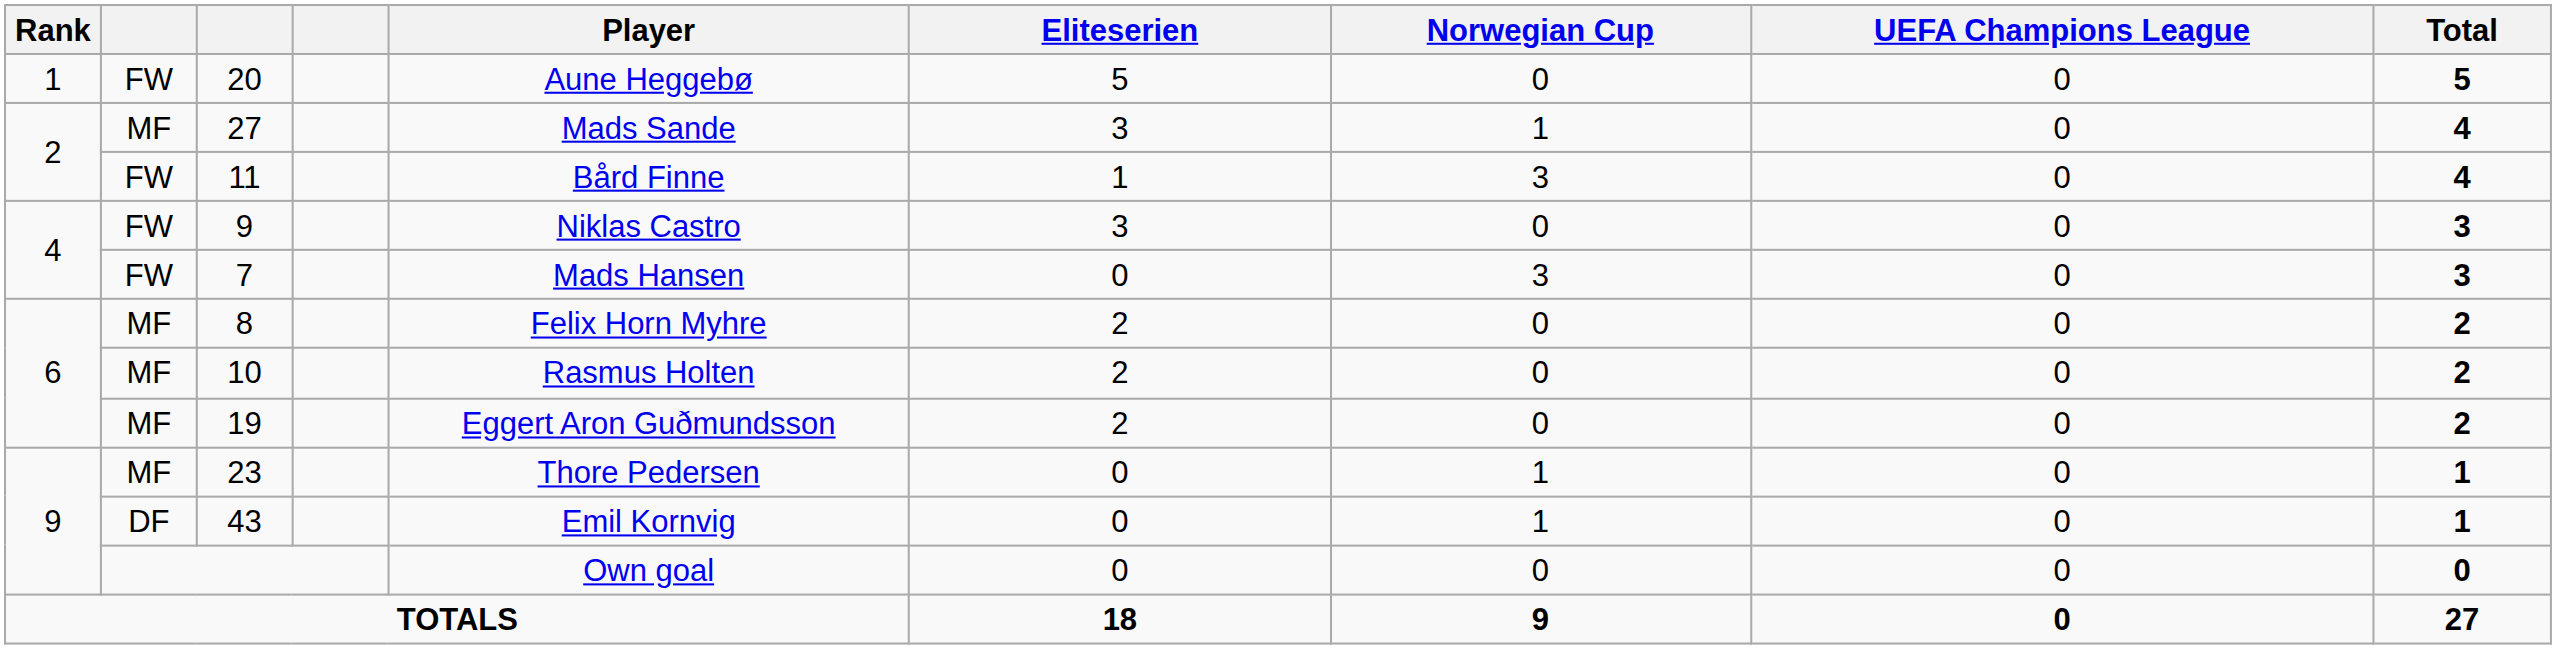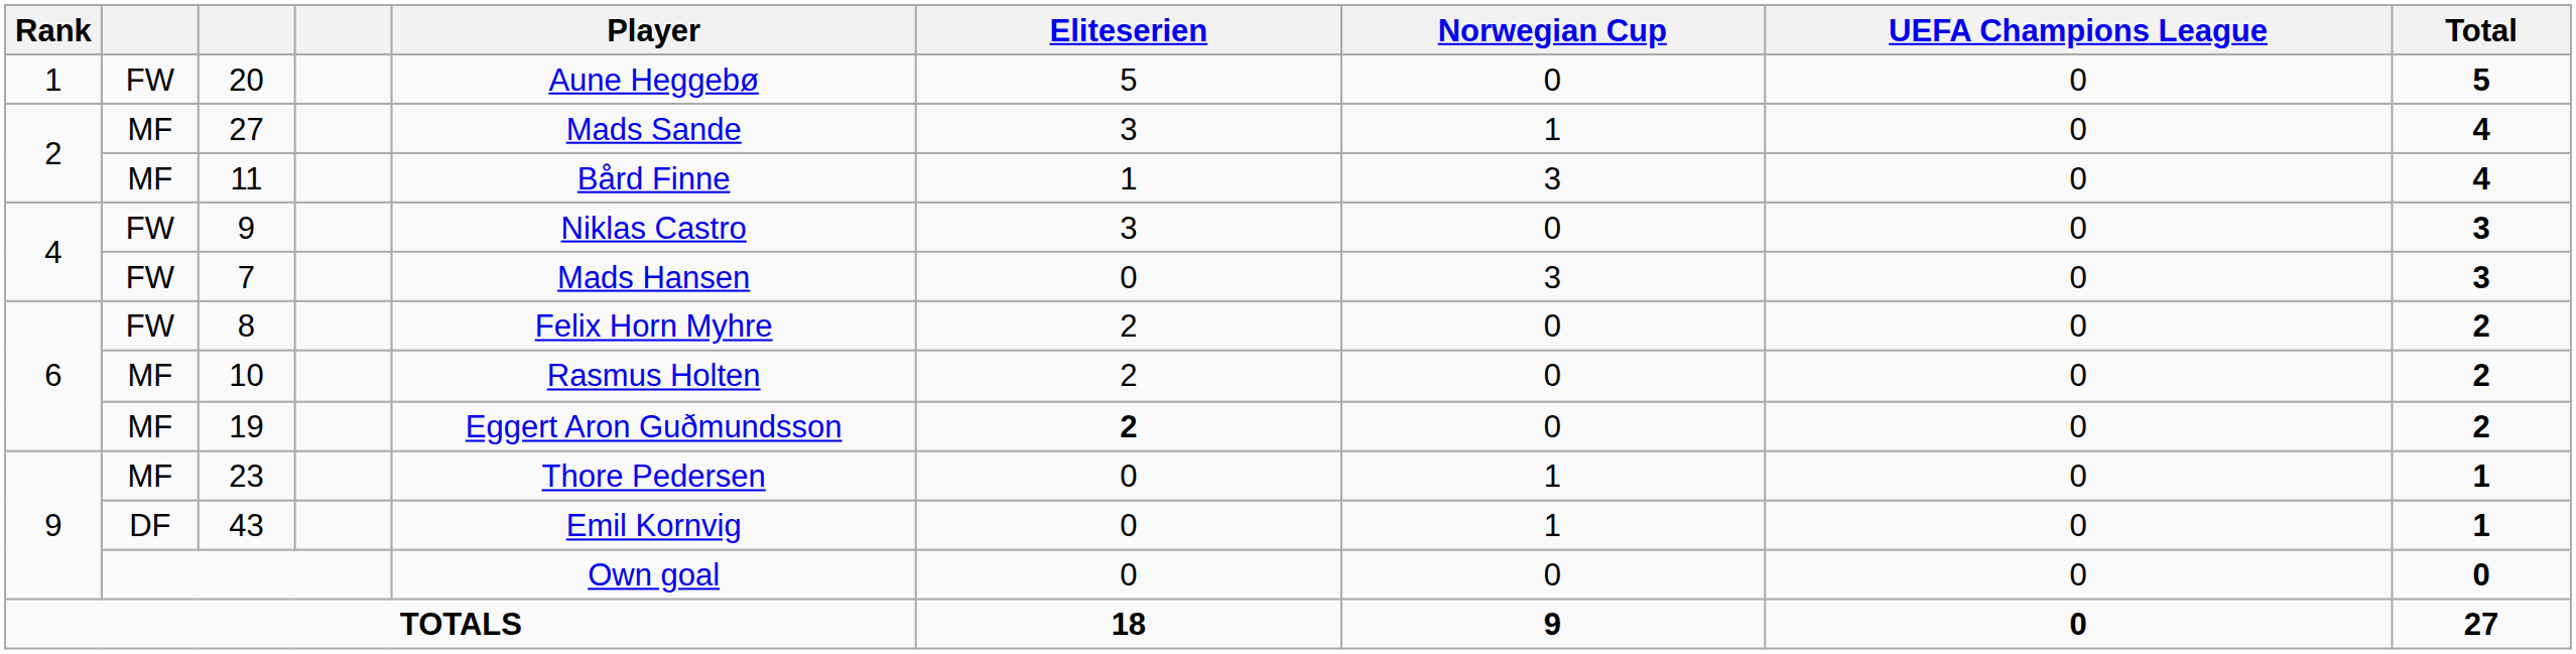11 | column 2: FW -> MF
8 | column 2: MF -> FW
19 | Eliteserien: normal -> bold
